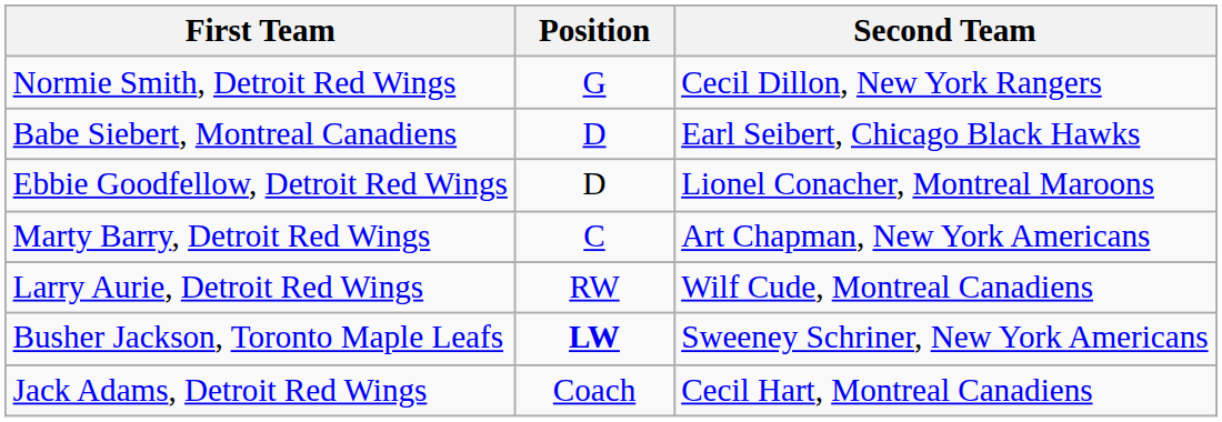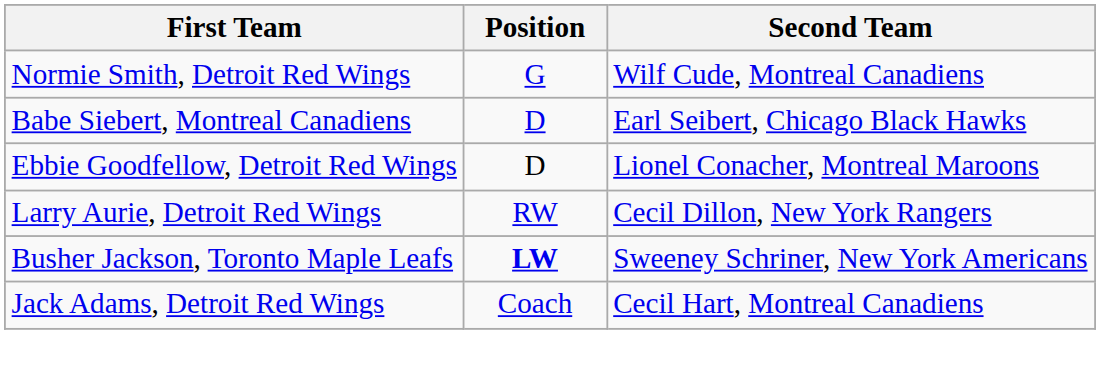Normie Smith, Detroit Red Wings | Second Team: Cecil Dillon, New York Rangers -> Wilf Cude, Montreal Canadiens
- row: Marty Barry, Detroit Red Wings | C | Art Chapman, New York Americans
Larry Aurie, Detroit Red Wings | Second Team: Wilf Cude, Montreal Canadiens -> Cecil Dillon, New York Rangers
